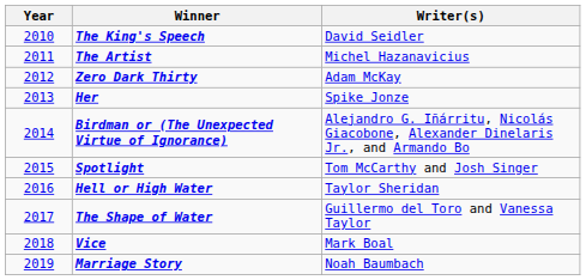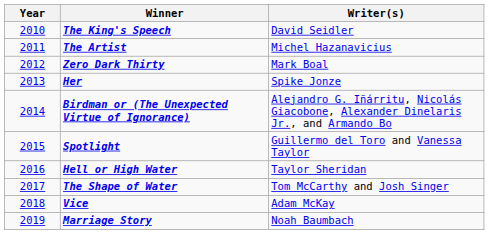Zero Dark Thirty | Writer(s): Adam McKay -> Mark Boal
Spotlight | Writer(s): Tom McCarthy and Josh Singer -> Guillermo del Toro and Vanessa Taylor
The Shape of Water | Writer(s): Guillermo del Toro and Vanessa Taylor -> Tom McCarthy and Josh Singer
Vice | Writer(s): Mark Boal -> Adam McKay
